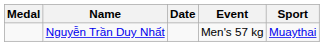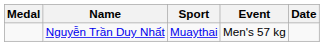columns swapped: Sport <-> Date
